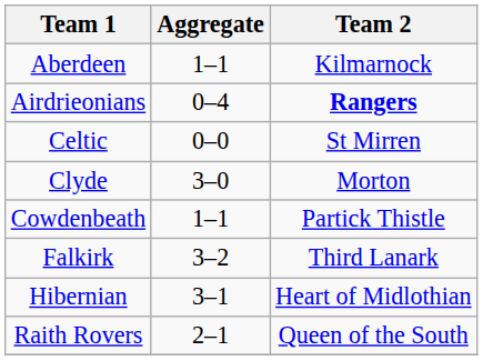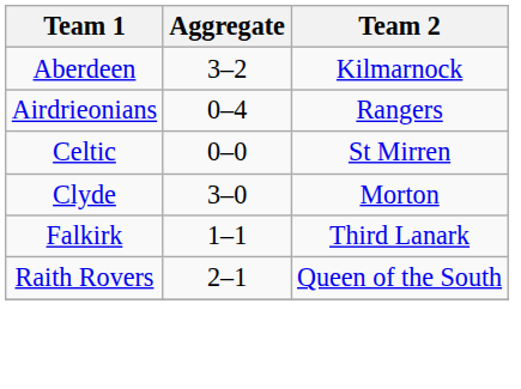Aberdeen | Aggregate: 1–1 -> 3–2
Airdrieonians | Team 2: bold -> normal
- row: Cowdenbeath | 1–1 | Partick Thistle
Falkirk | Aggregate: 3–2 -> 1–1
- row: Hibernian | 3–1 | Heart of Midlothian
